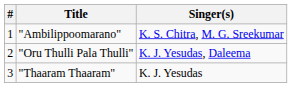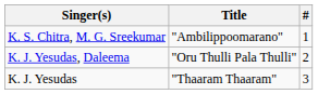columns swapped: # <-> Singer(s)
